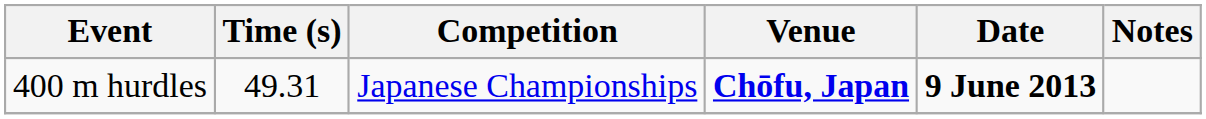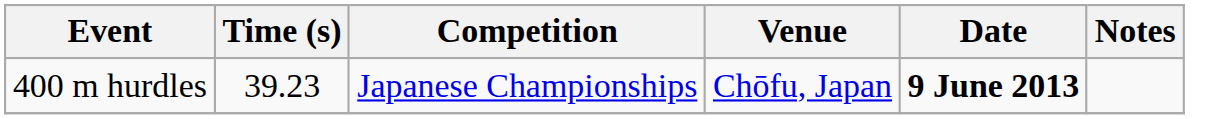400 m hurdles | Time (s): 49.31 -> 39.23
400 m hurdles | Venue: bold -> normal
